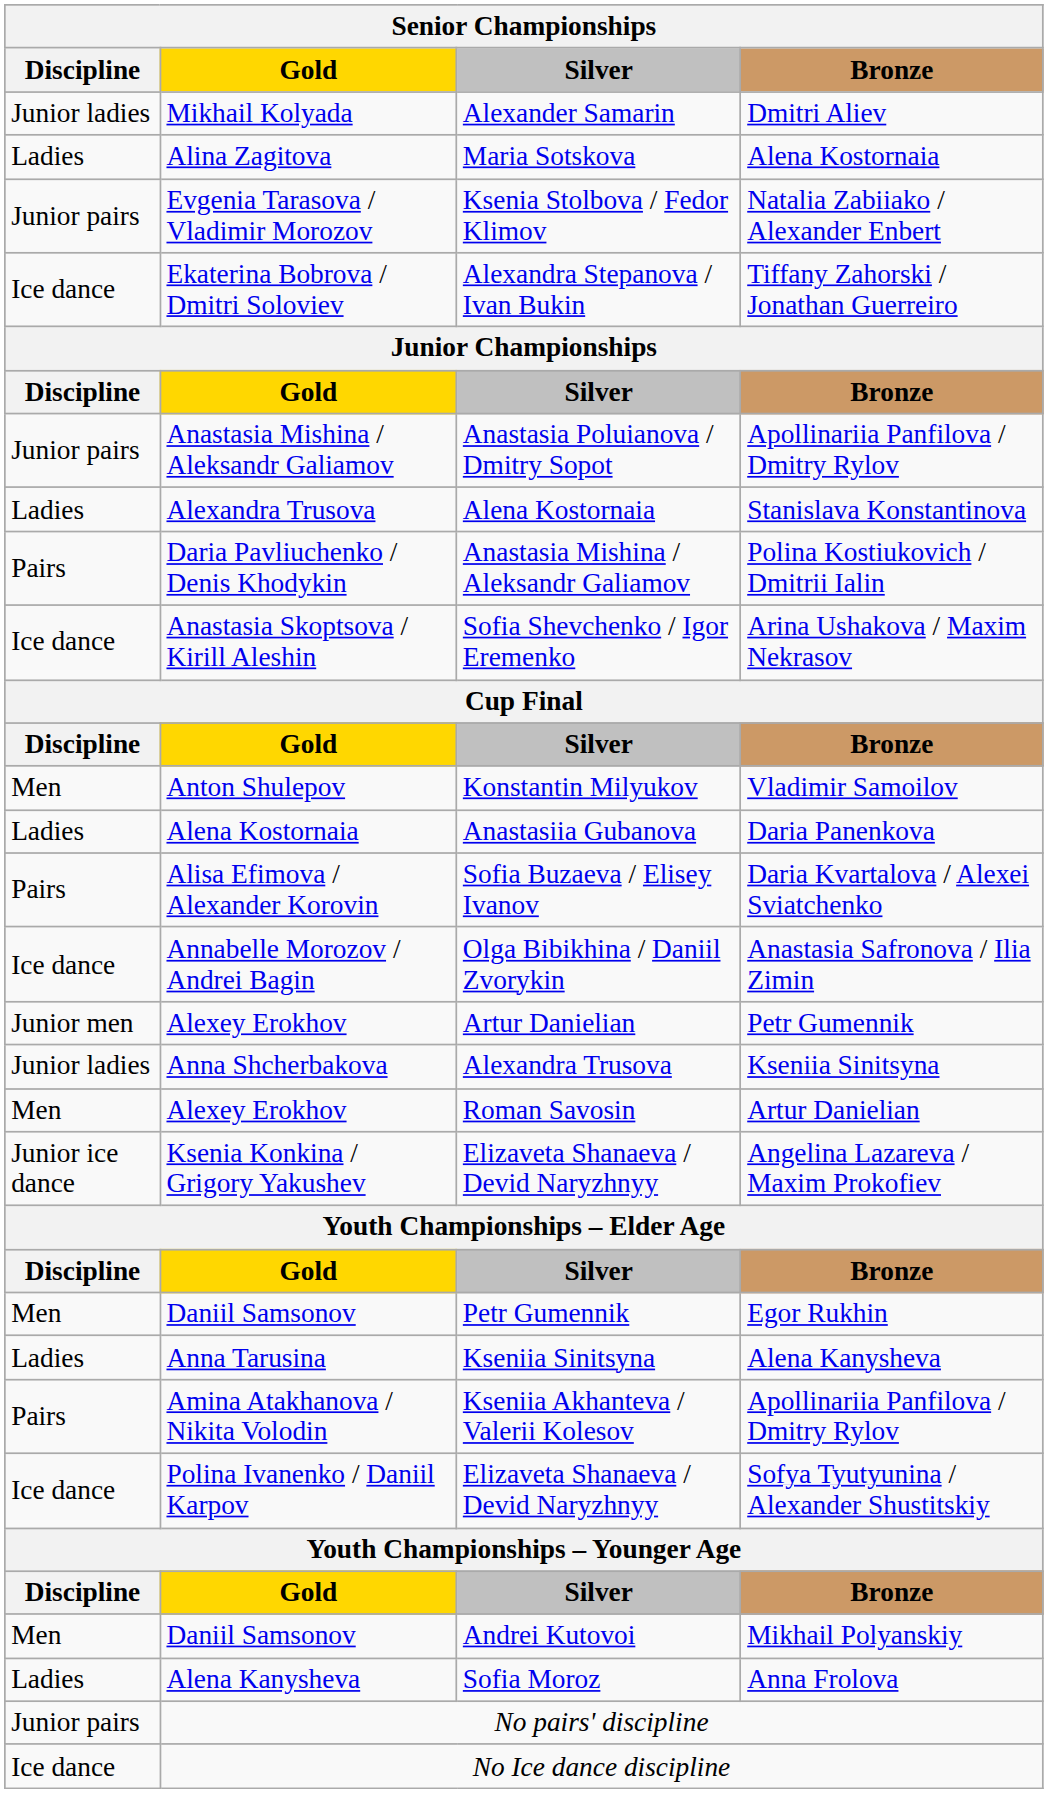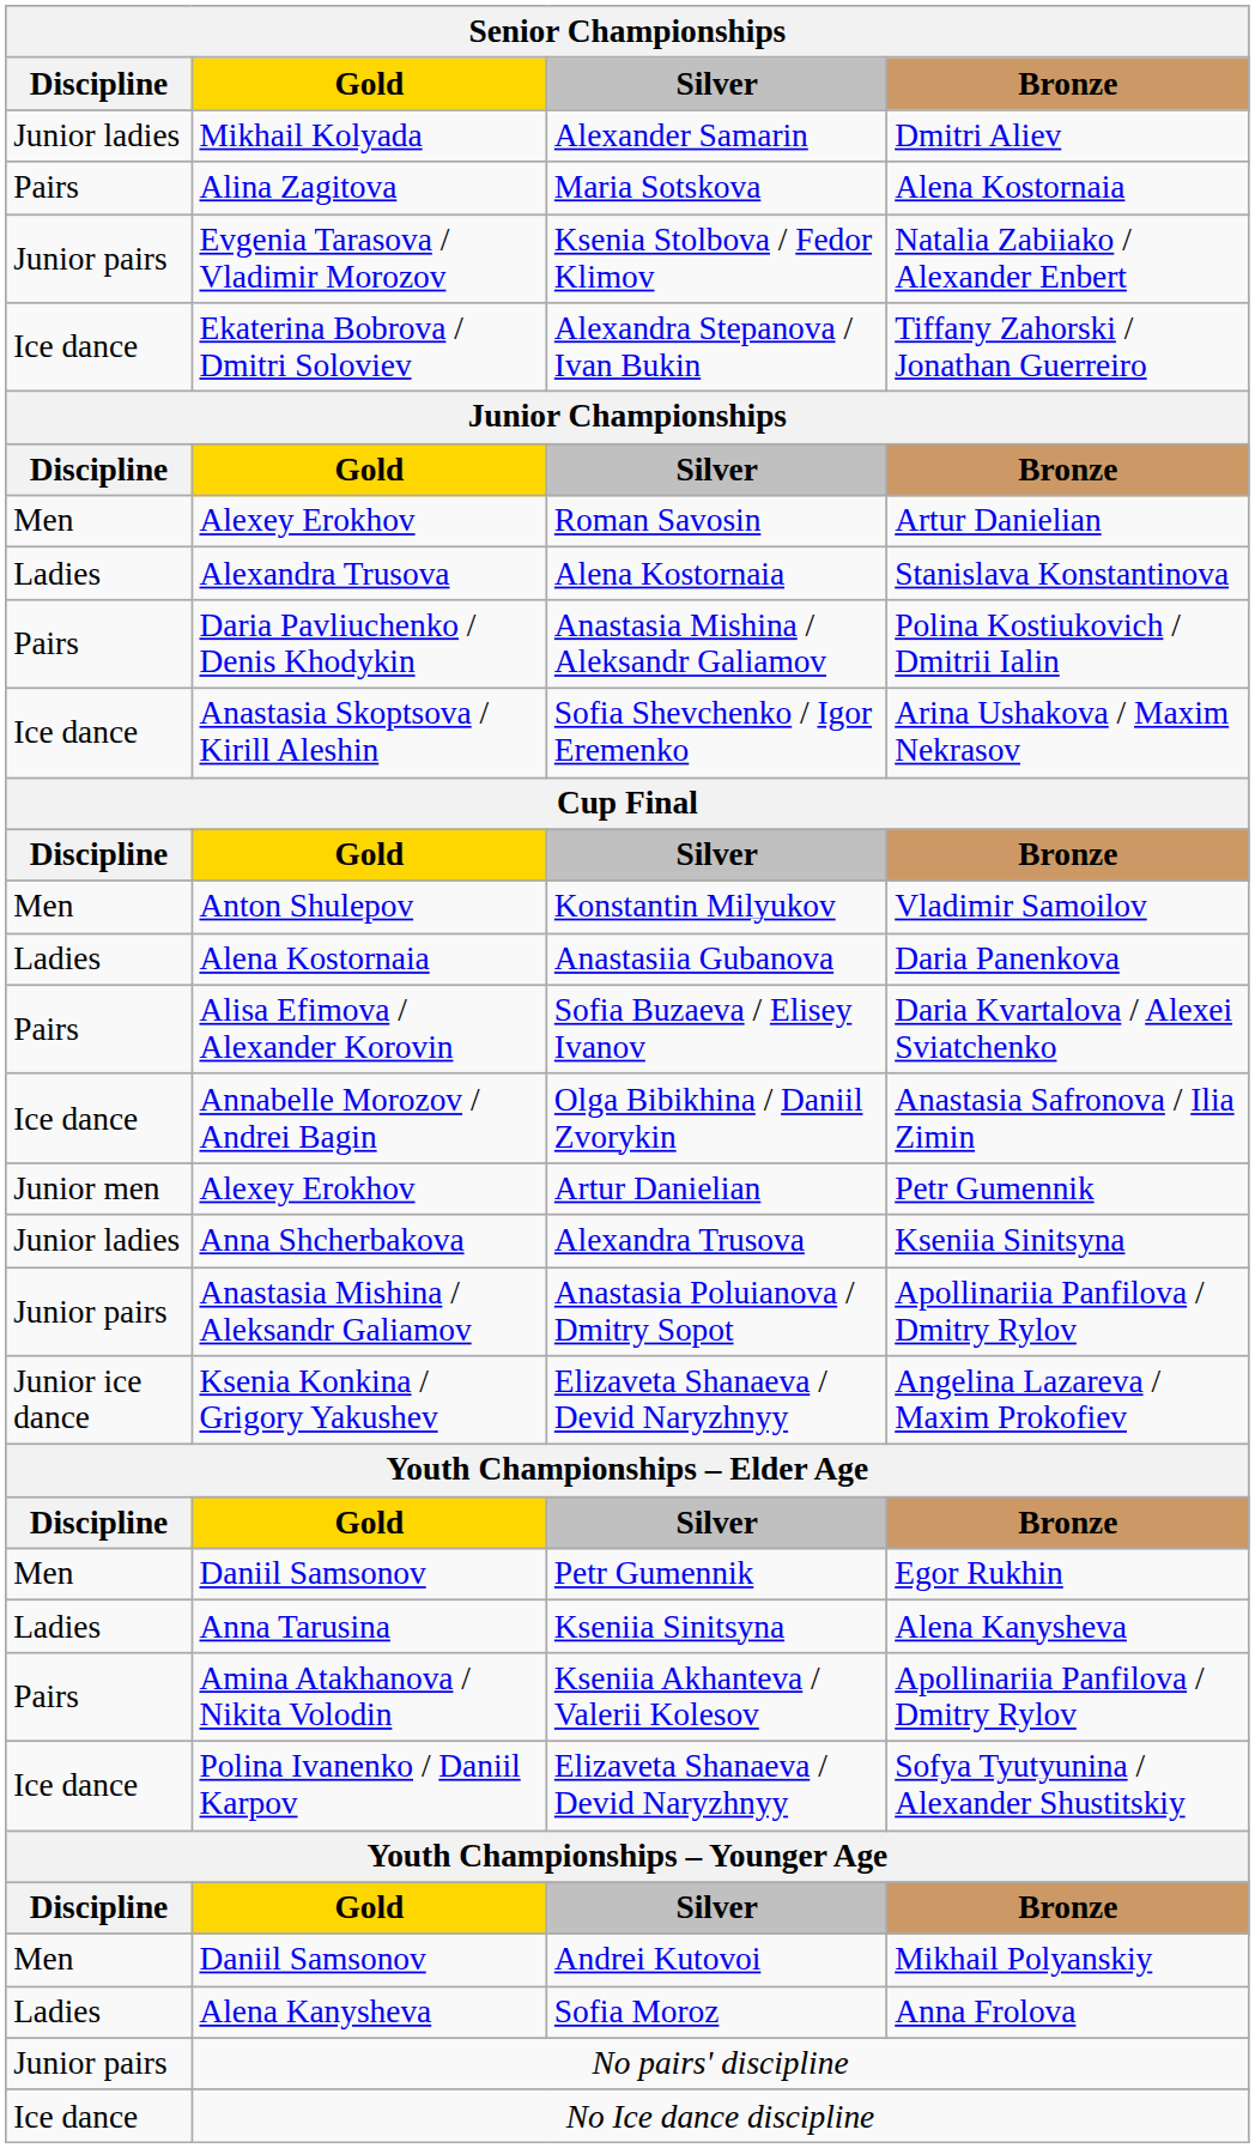Maria Sotskova | Discipline: Ladies -> Pairs
rows swapped: Roman Savosin <-> Anastasia Poluianova / Dmitry Sopot
